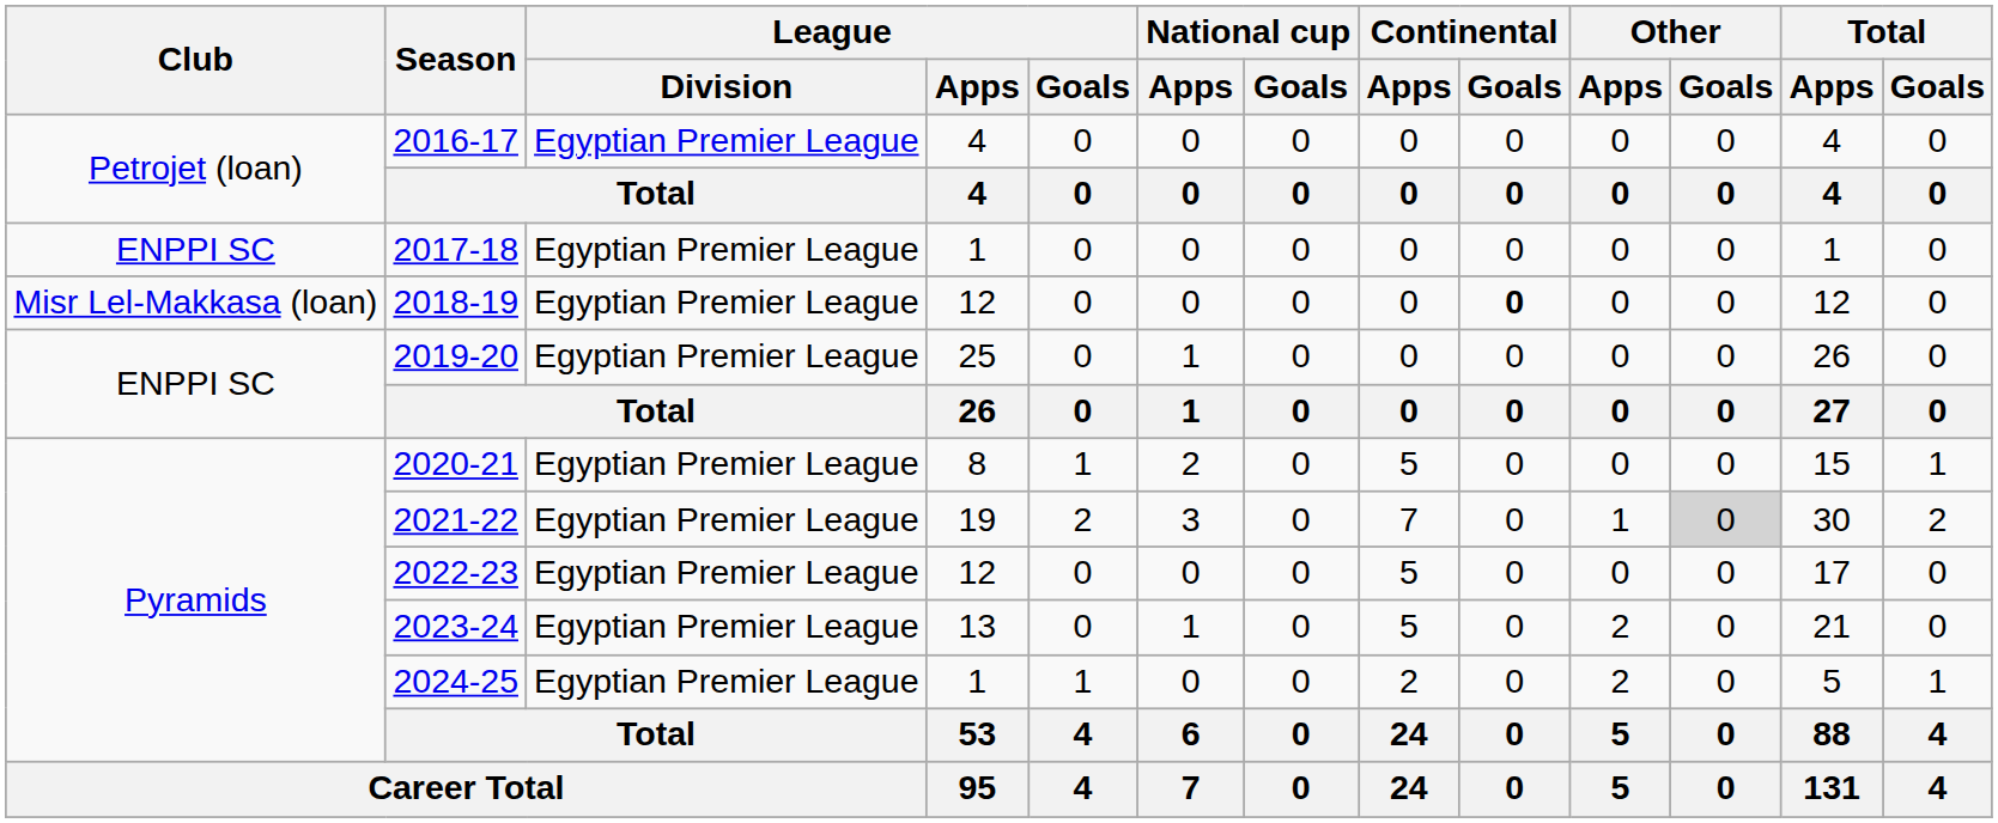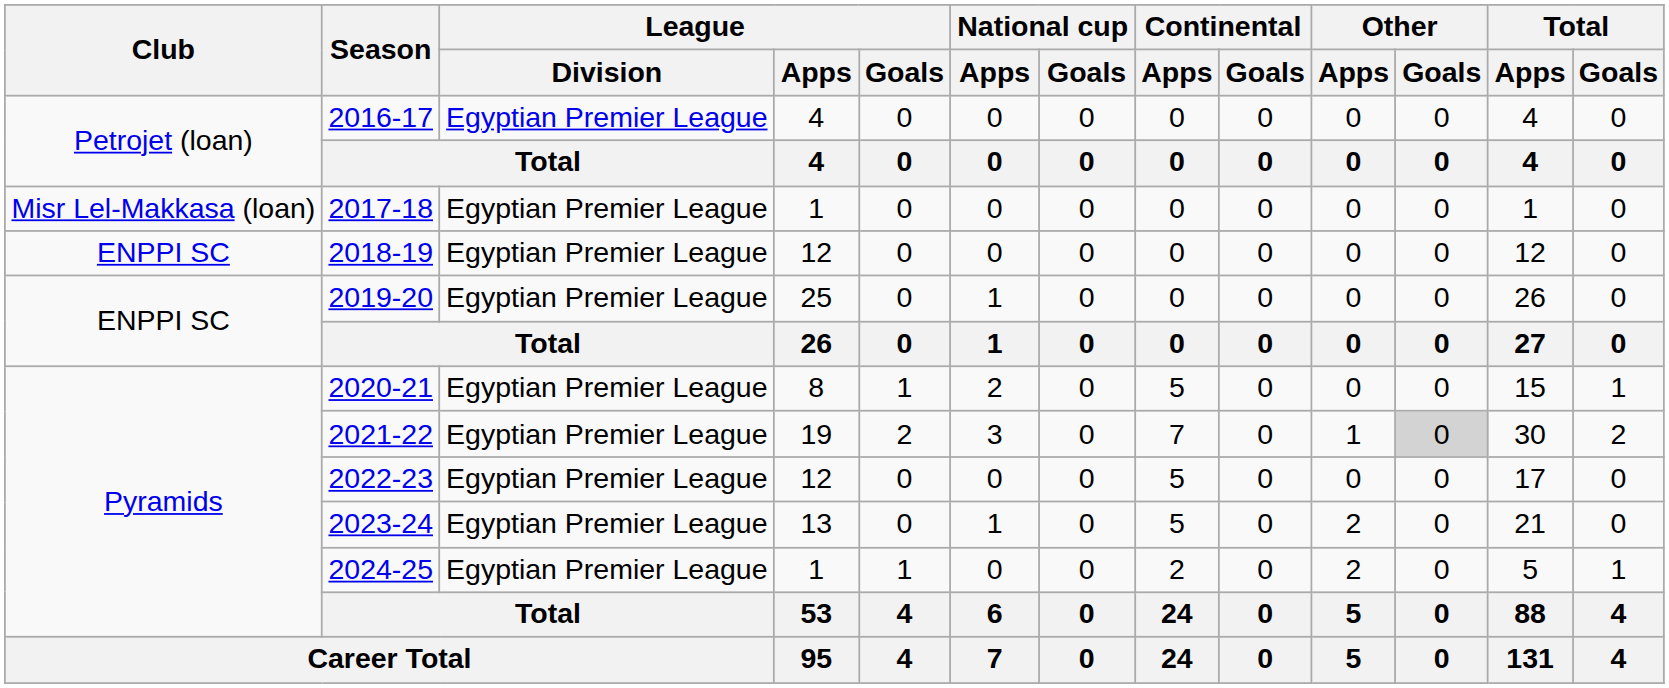2017-18 | Club: ENPPI SC -> Misr Lel-Makkasa (loan)
2018-19 | Club: Misr Lel-Makkasa (loan) -> ENPPI SC
2018-19 | Continental / Goals: bold -> normal
